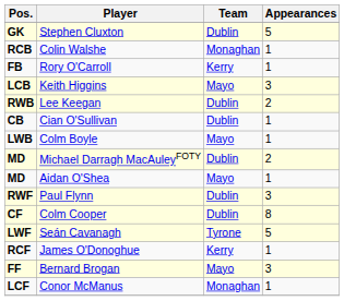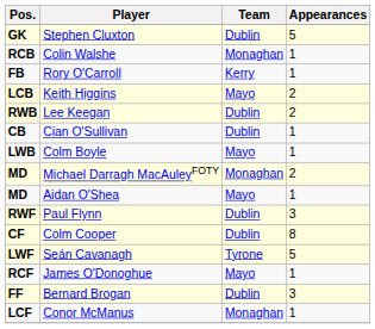Keith Higgins | Appearances: 3 -> 2
Michael Darragh MacAuleyFOTY | Team: Dublin -> Monaghan
James O'Donoghue | Team: Kerry -> Mayo
Bernard Brogan | Team: Mayo -> Dublin
